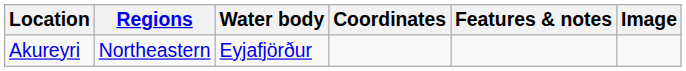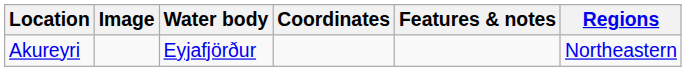columns swapped: Regions <-> Image
